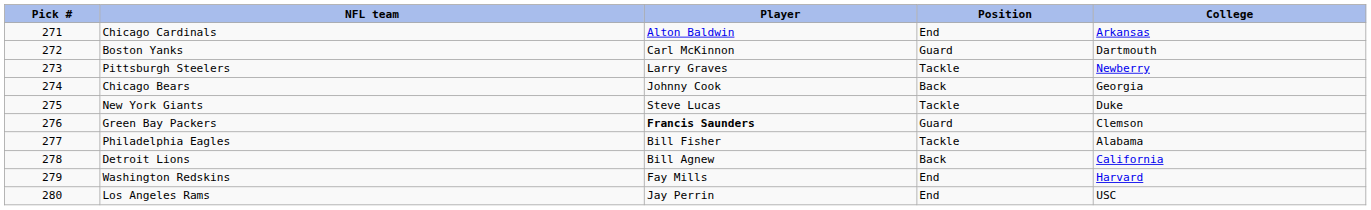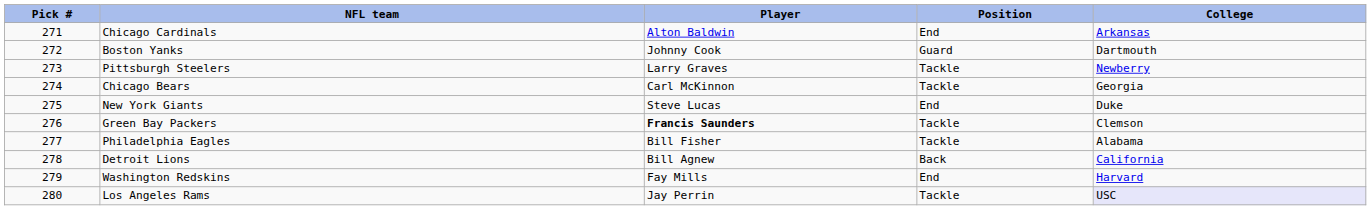Boston Yanks | Player: Carl McKinnon -> Johnny Cook
Chicago Bears | Player: Johnny Cook -> Carl McKinnon
Chicago Bears | Position: Back -> Tackle
New York Giants | Position: Tackle -> End
Green Bay Packers | Position: Guard -> Tackle
Los Angeles Rams | Position: End -> Tackle
Los Angeles Rams | College: no background -> lavender background
